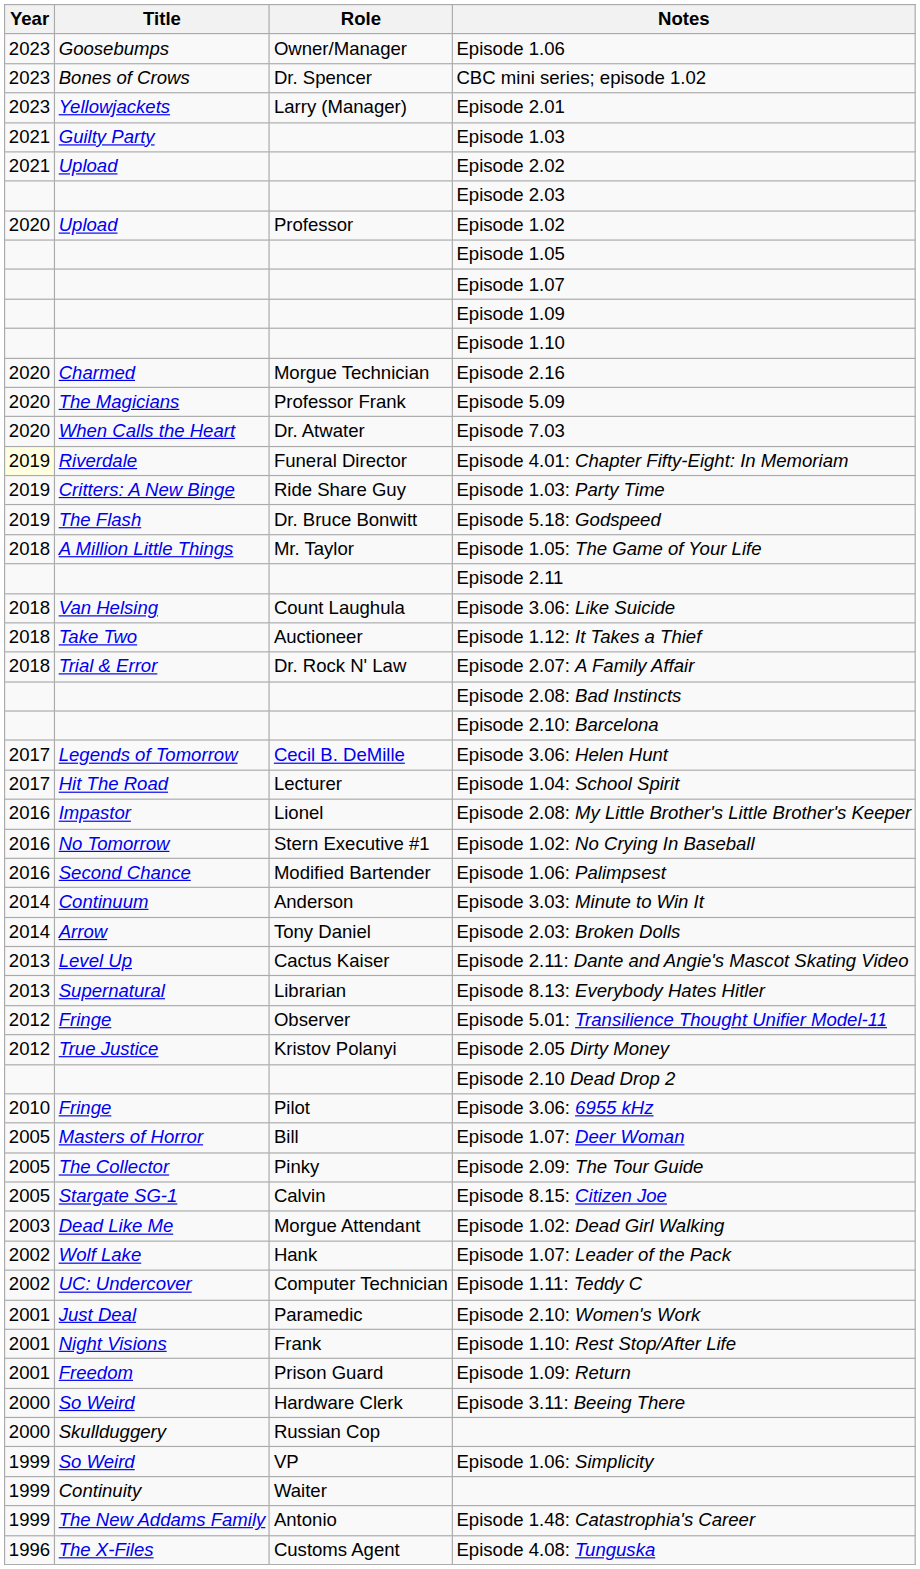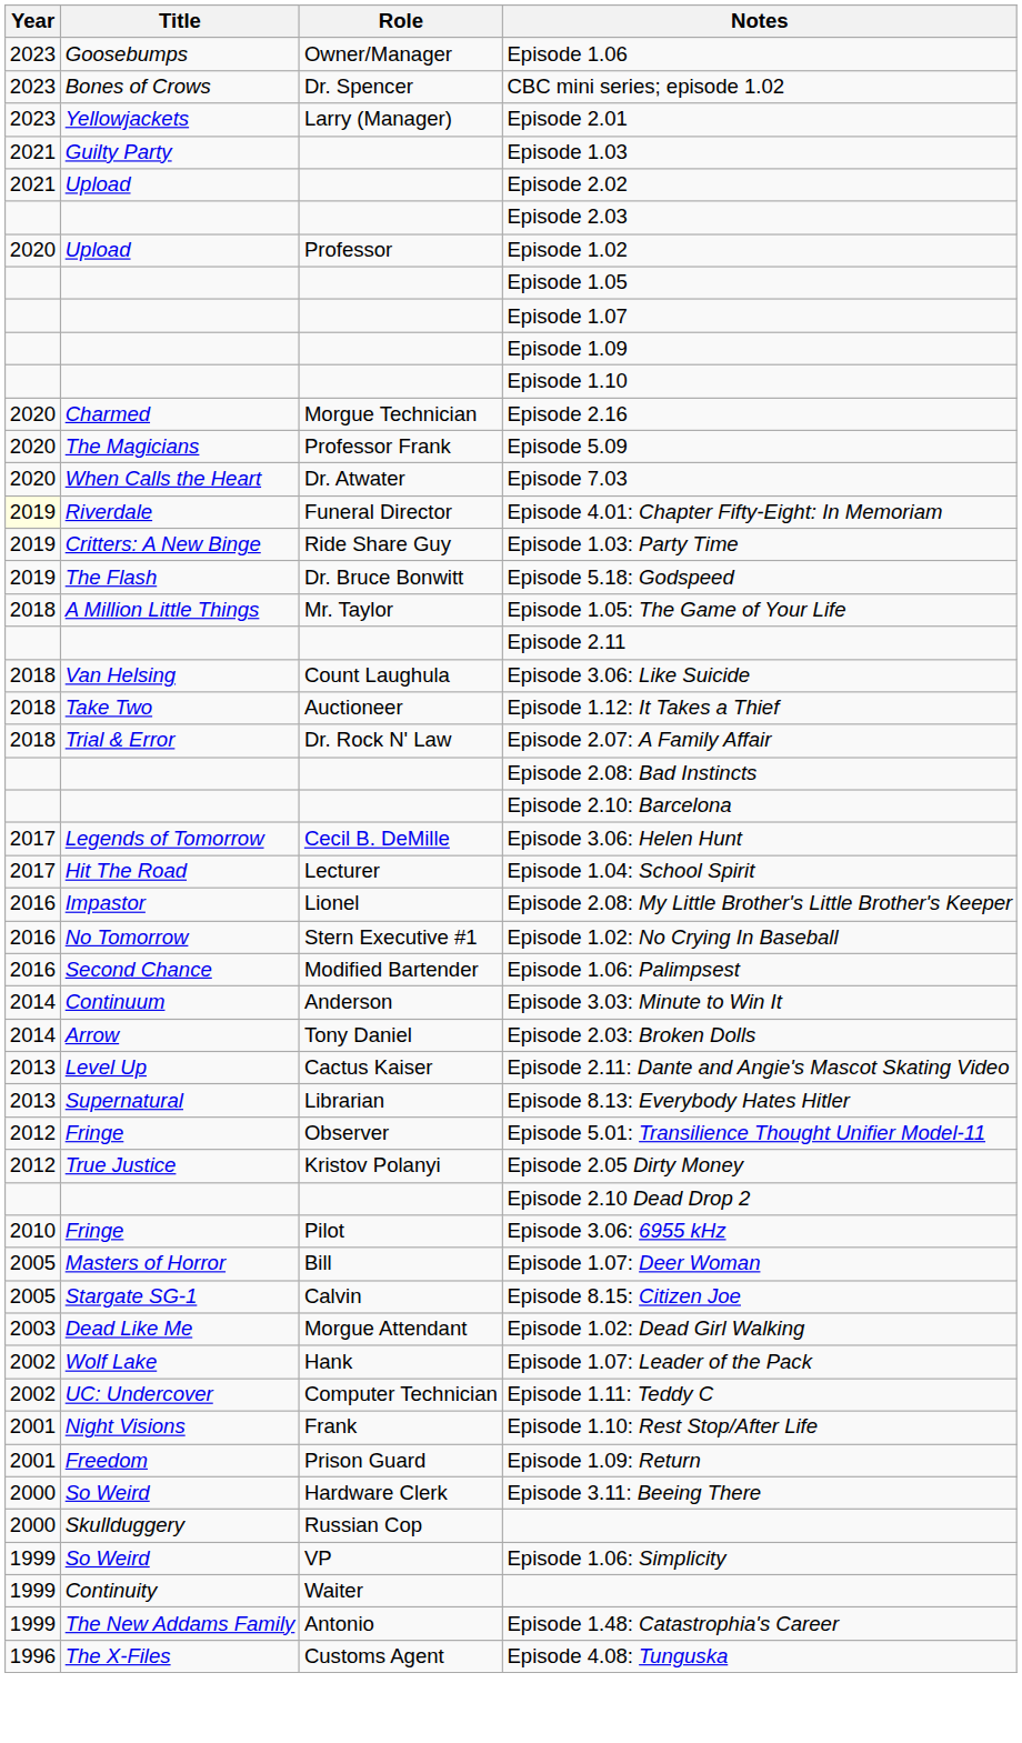- row: 2005 | The Collector | Pinky | Episode 2.09: The Tour Guide
- row: 2001 | Just Deal | Paramedic | Episode 2.10: Women's Work
